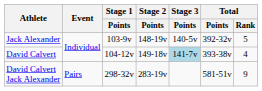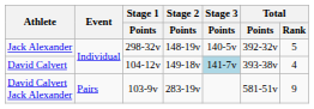Jack Alexander | Stage 1 / Points: 103-9v -> 298-32v
David Calvert Jack Alexander | Stage 1 / Points: 298-32v -> 103-9v
